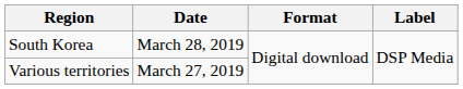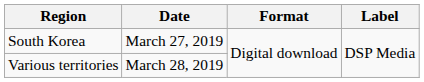South Korea | Date: March 28, 2019 -> March 27, 2019
Various territories | Date: March 27, 2019 -> March 28, 2019
